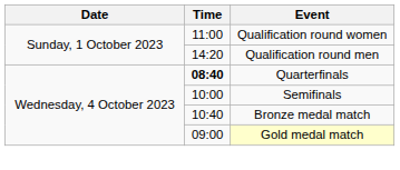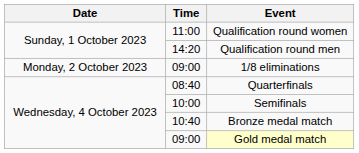+ row: Monday, 2 October 2023 | 09:00 | 1/8 eliminations
Quarterfinals | Time: bold -> normal
